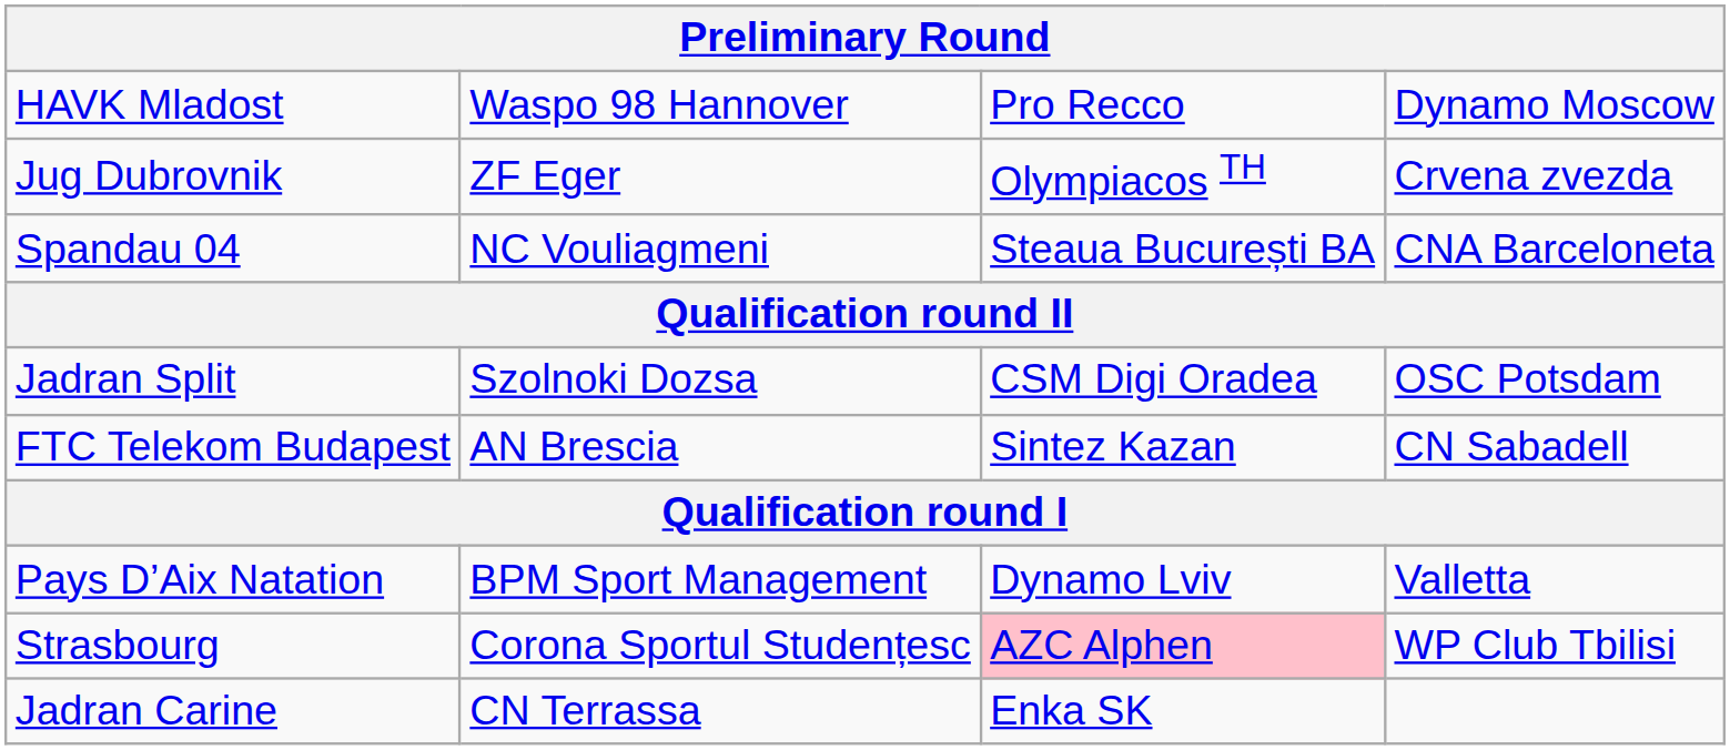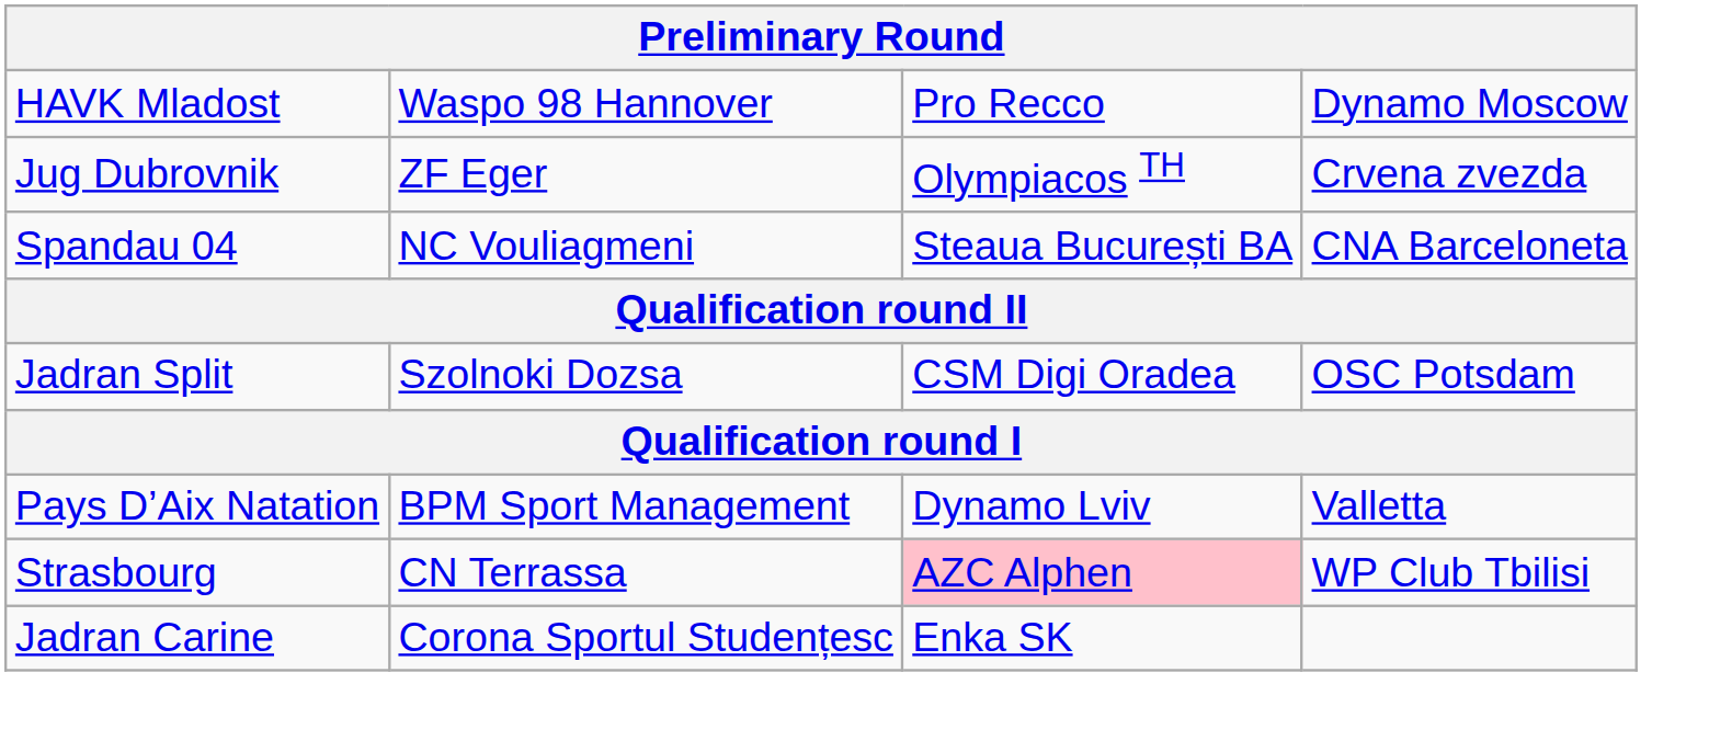- row: FTC Telekom Budapest | AN Brescia | Sintez Kazan | CN Sabadell
Strasbourg | column 2: Corona Sportul Studențesc -> CN Terrassa
Jadran Carine | column 2: CN Terrassa -> Corona Sportul Studențesc
